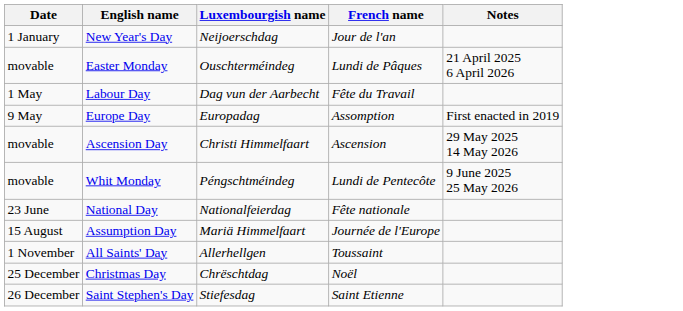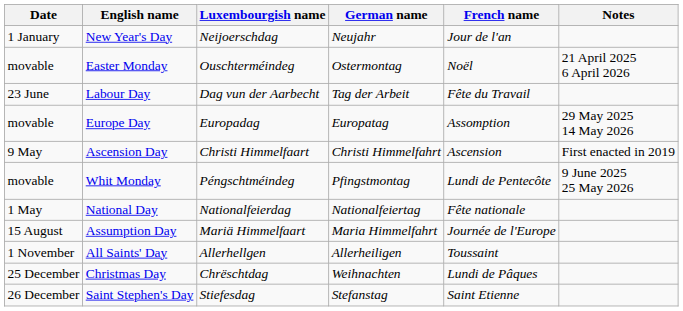+ column: German name | Neujahr | Ostermontag | Tag der Arbeit | Europatag | Christi Himmelfahrt | Pfingstmontag | Nationalfeiertag | Maria Himmelfahrt | Allerheiligen | Weihnachten | Stefanstag
Easter Monday | French name: Lundi de Pâques -> Noël
Labour Day | Date: 1 May -> 23 June
Europe Day | Date: 9 May -> movable
Europe Day | Notes: First enacted in 2019 -> 29 May 2025 14 May 2026
Ascension Day | Date: movable -> 9 May
Ascension Day | Notes: 29 May 2025 14 May 2026 -> First enacted in 2019
National Day | Date: 23 June -> 1 May
Christmas Day | French name: Noël -> Lundi de Pâques
